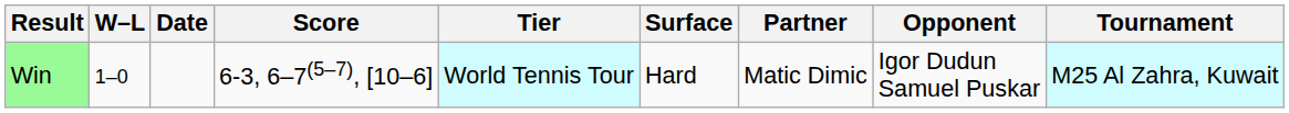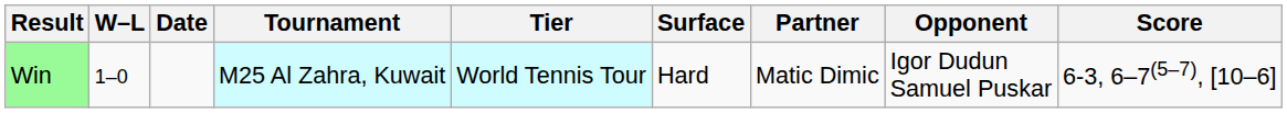columns swapped: Tournament <-> Score
